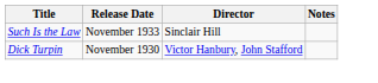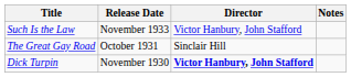Such Is the Law | Director: Sinclair Hill -> Victor Hanbury, John Stafford
+ row: The Great Gay Road | October 1931 | Sinclair Hill
Dick Turpin | Director: normal -> bold
